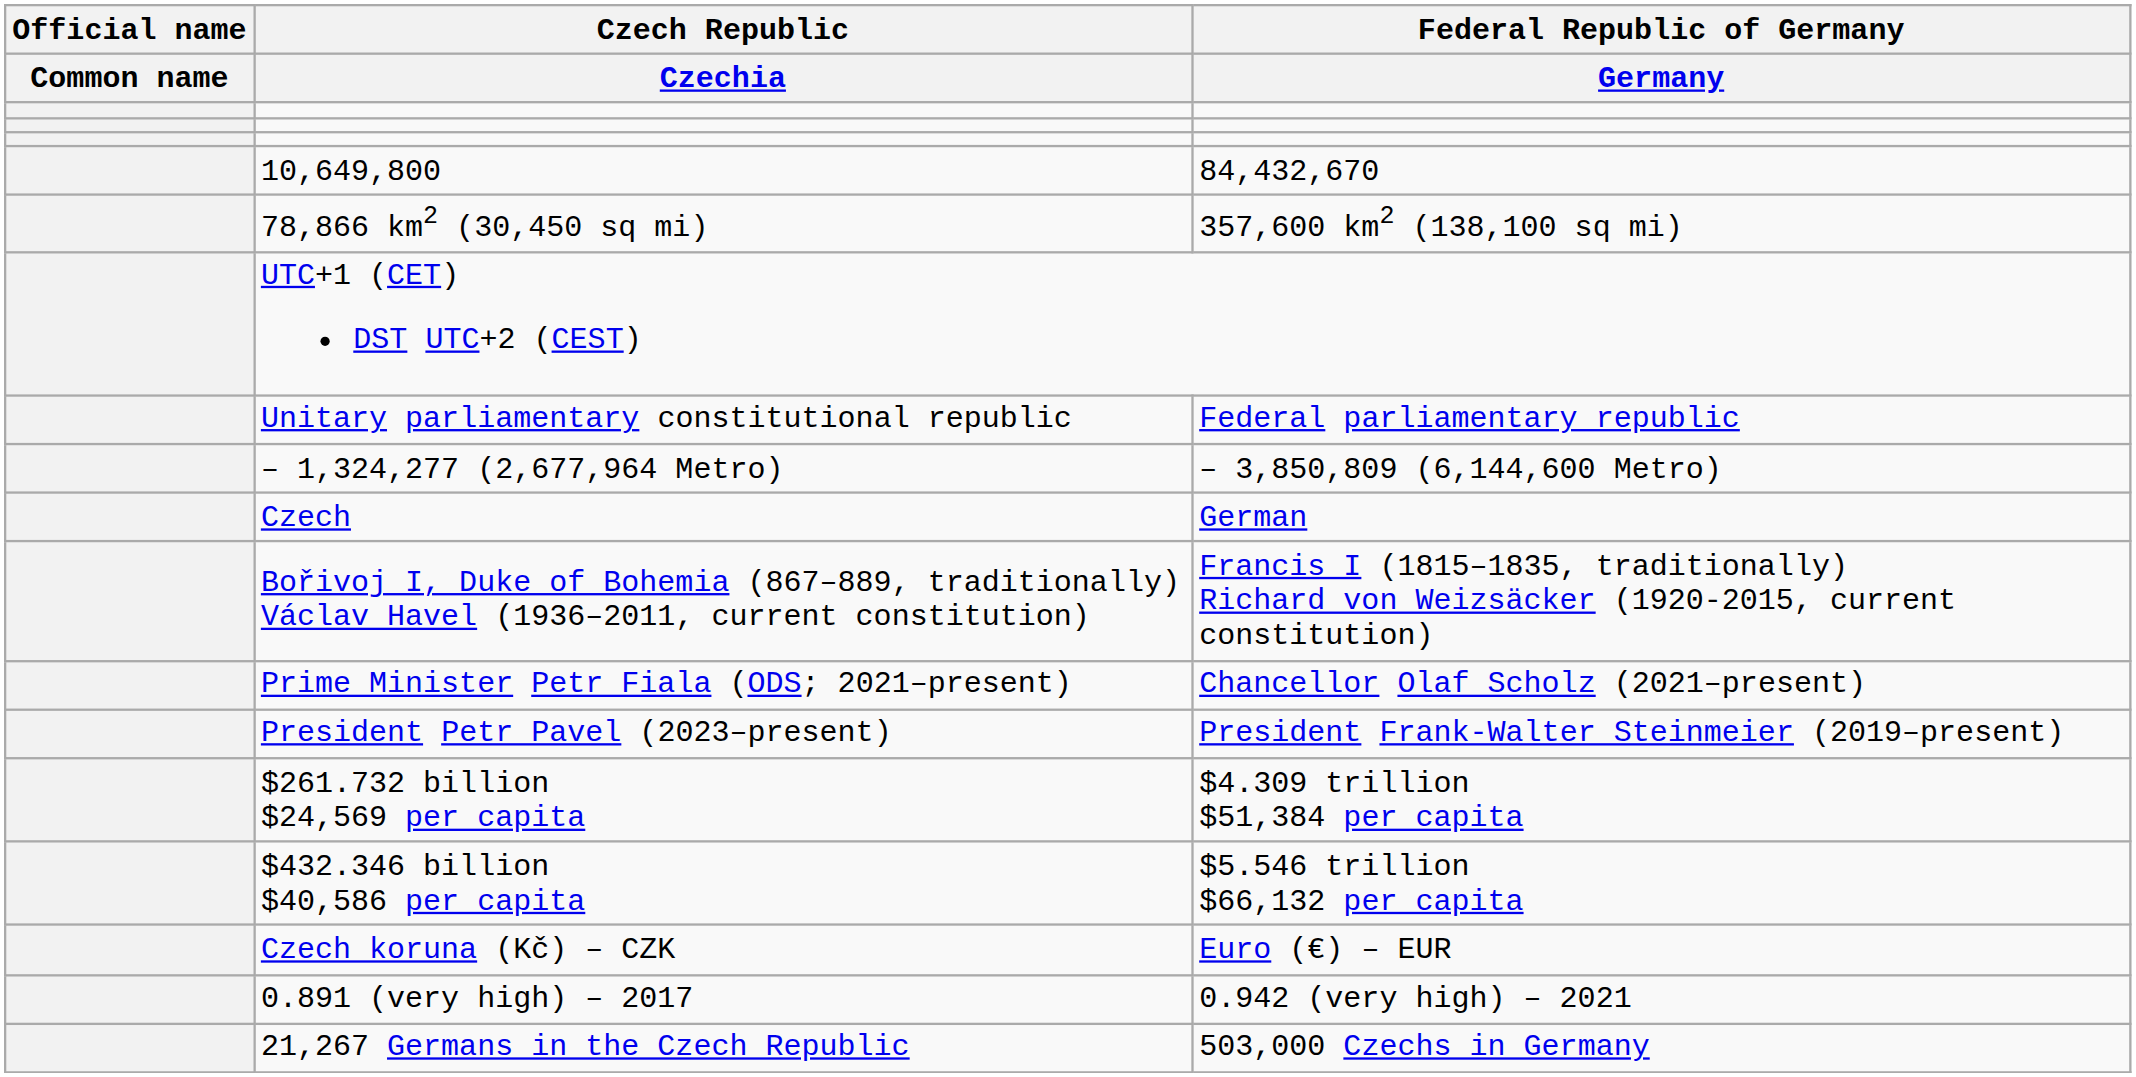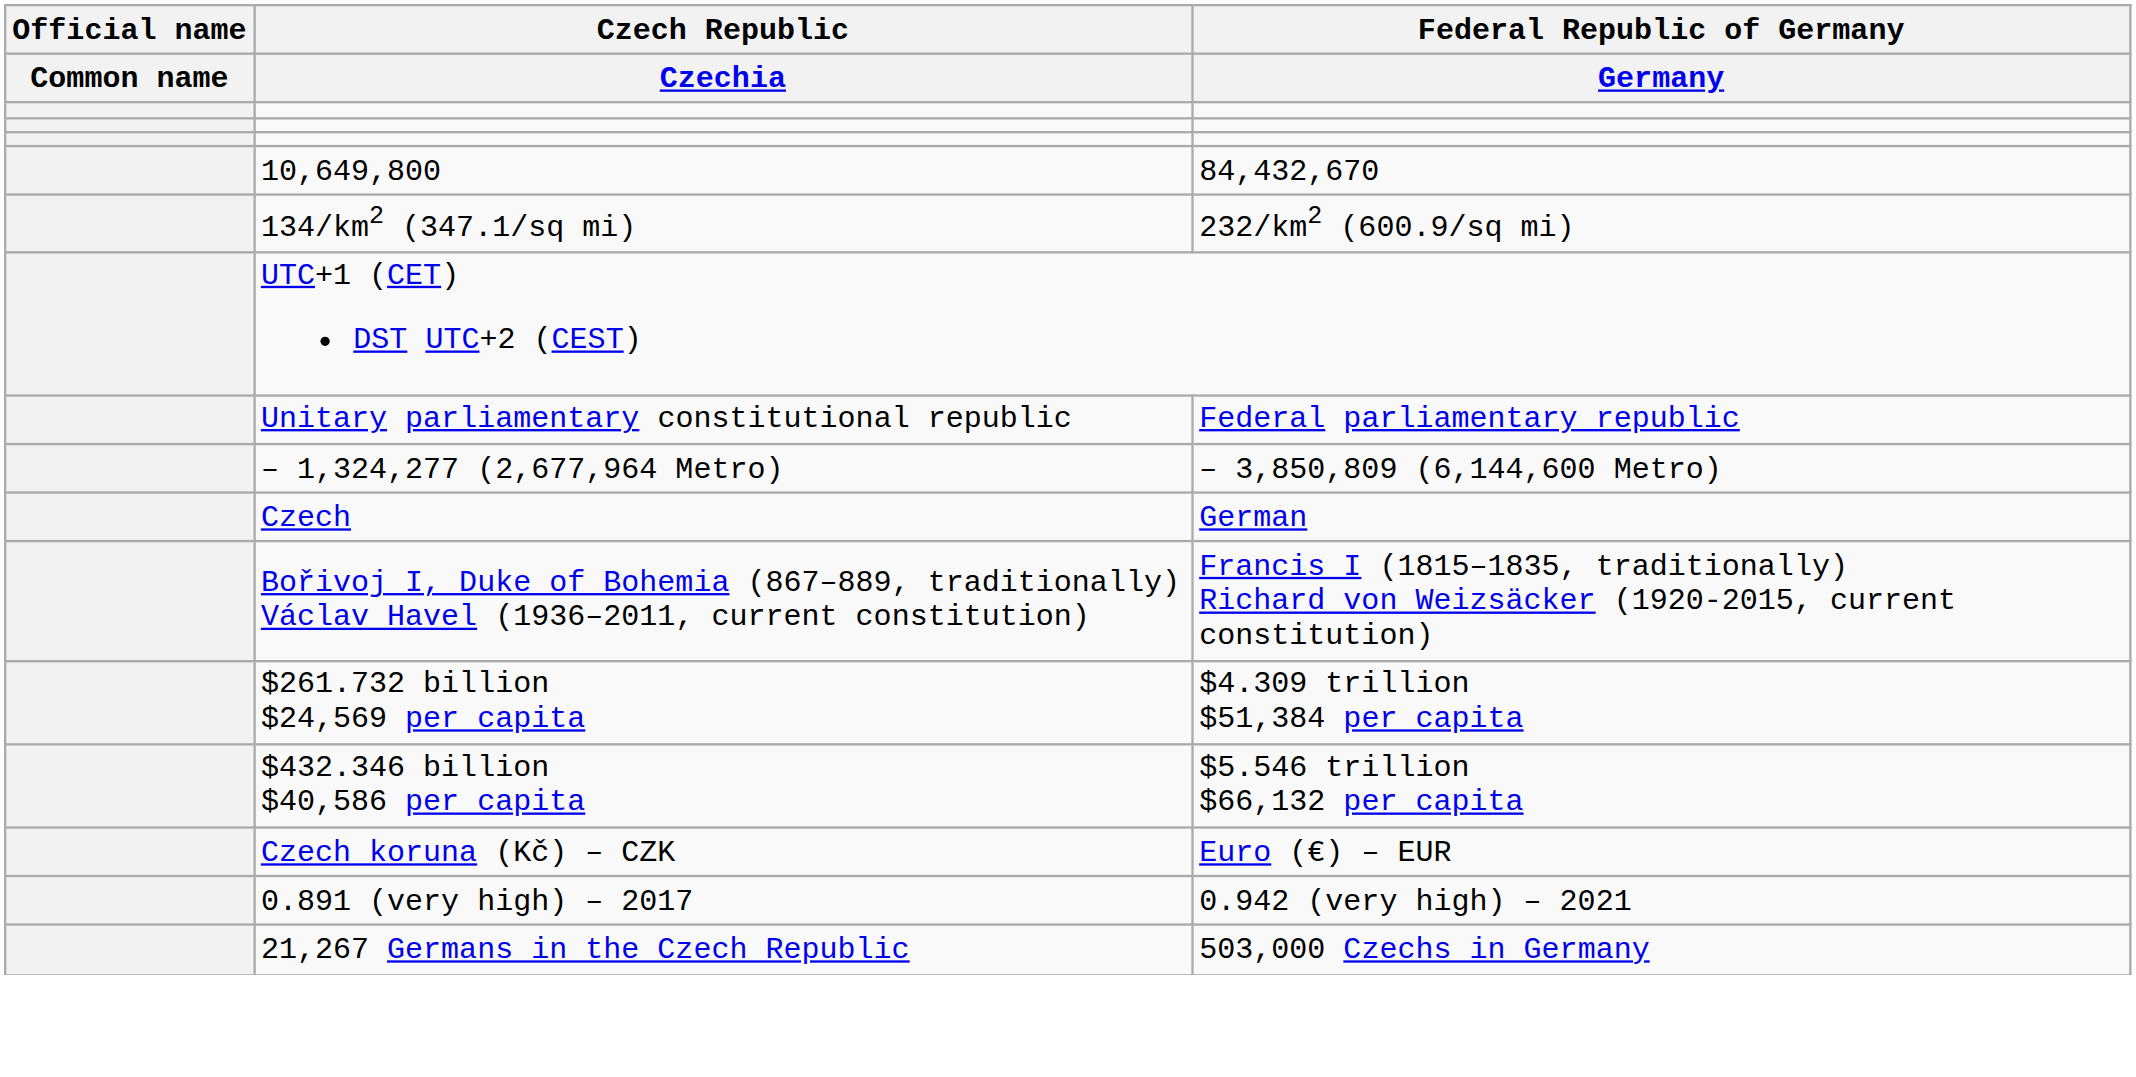- row: 78,866 km2 (30,450 sq mi) | 357,600 km2 (138,100 sq mi)
+ row: 134/km2 (347.1/sq mi) | 232/km2 (600.9/sq mi)
- row: Prime Minister Petr Fiala (ODS; 2021–present) | Chancellor Olaf Scholz (2021–present)
- row: President Petr Pavel (2023–present) | President Frank-Walter Steinmeier (2019–present)
